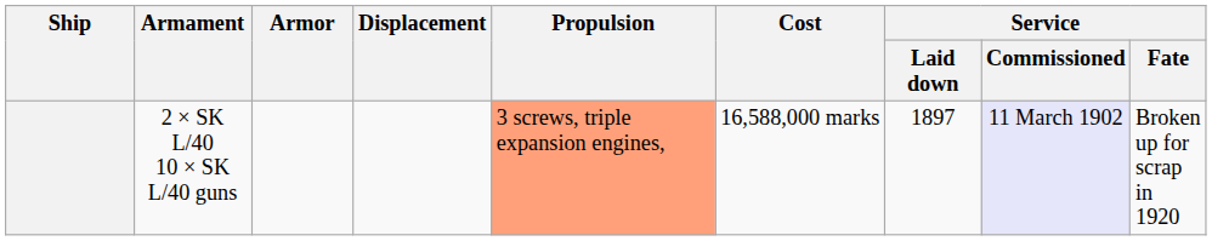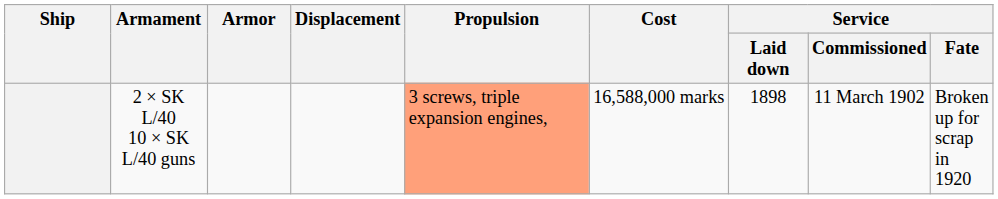2 × SK L/40 10 × SK L/40 guns | Service / Laid down: 1897 -> 1898
2 × SK L/40 10 × SK L/40 guns | Service / Commissioned: lavender background -> no background
